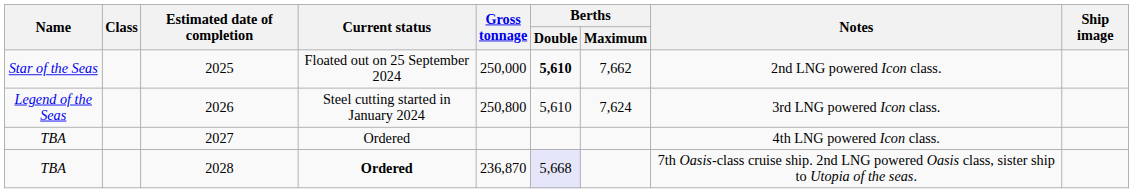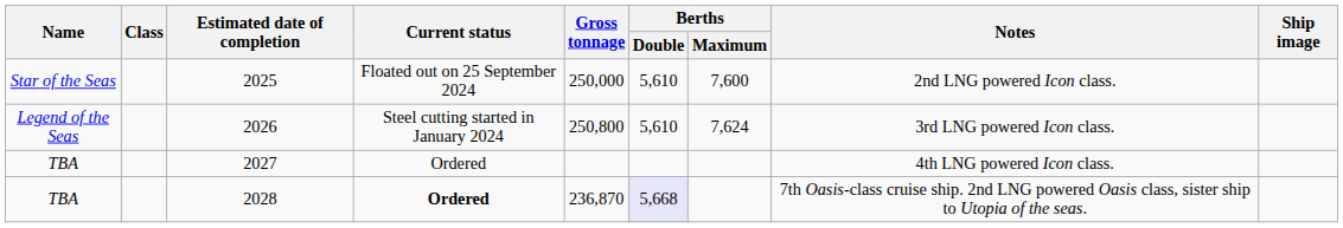2025 | Berths / Double: bold -> normal
2025 | Berths / Maximum: 7,662 -> 7,600
